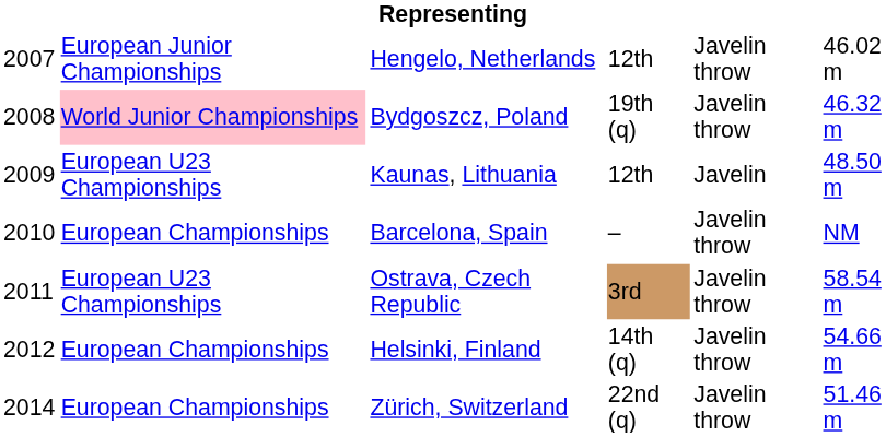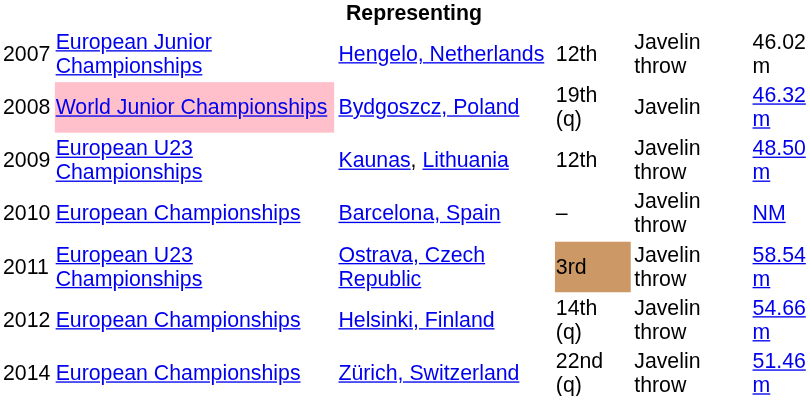Bydgoszcz, Poland | column 5: Javelin throw -> Javelin
Kaunas, Lithuania | column 5: Javelin -> Javelin throw
